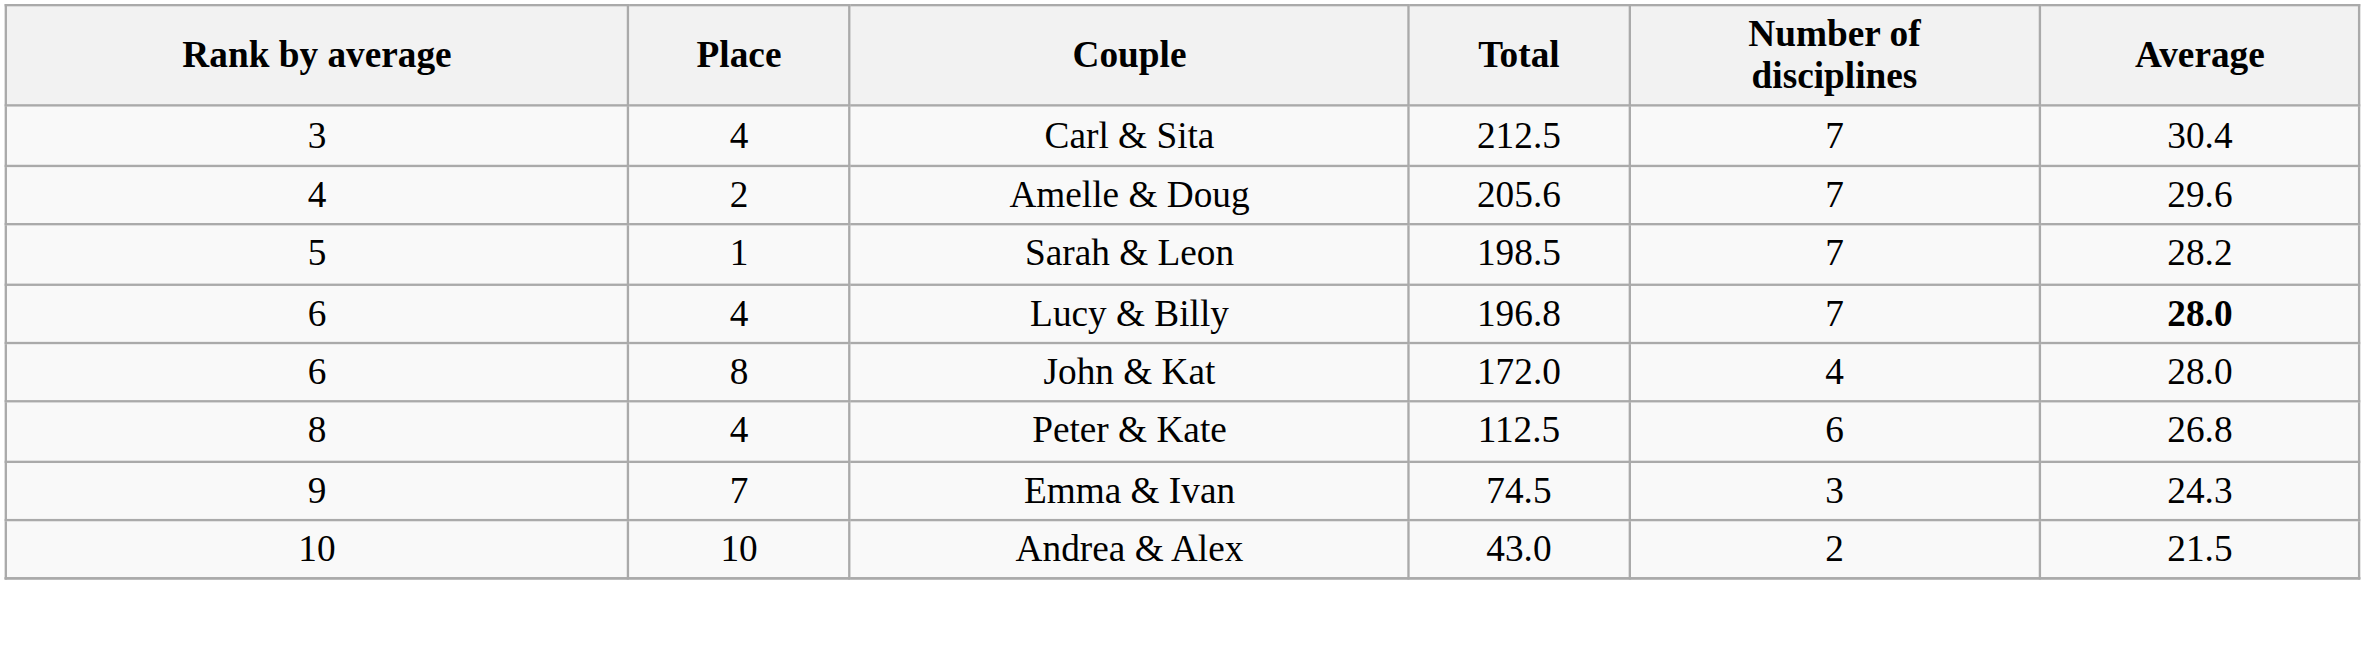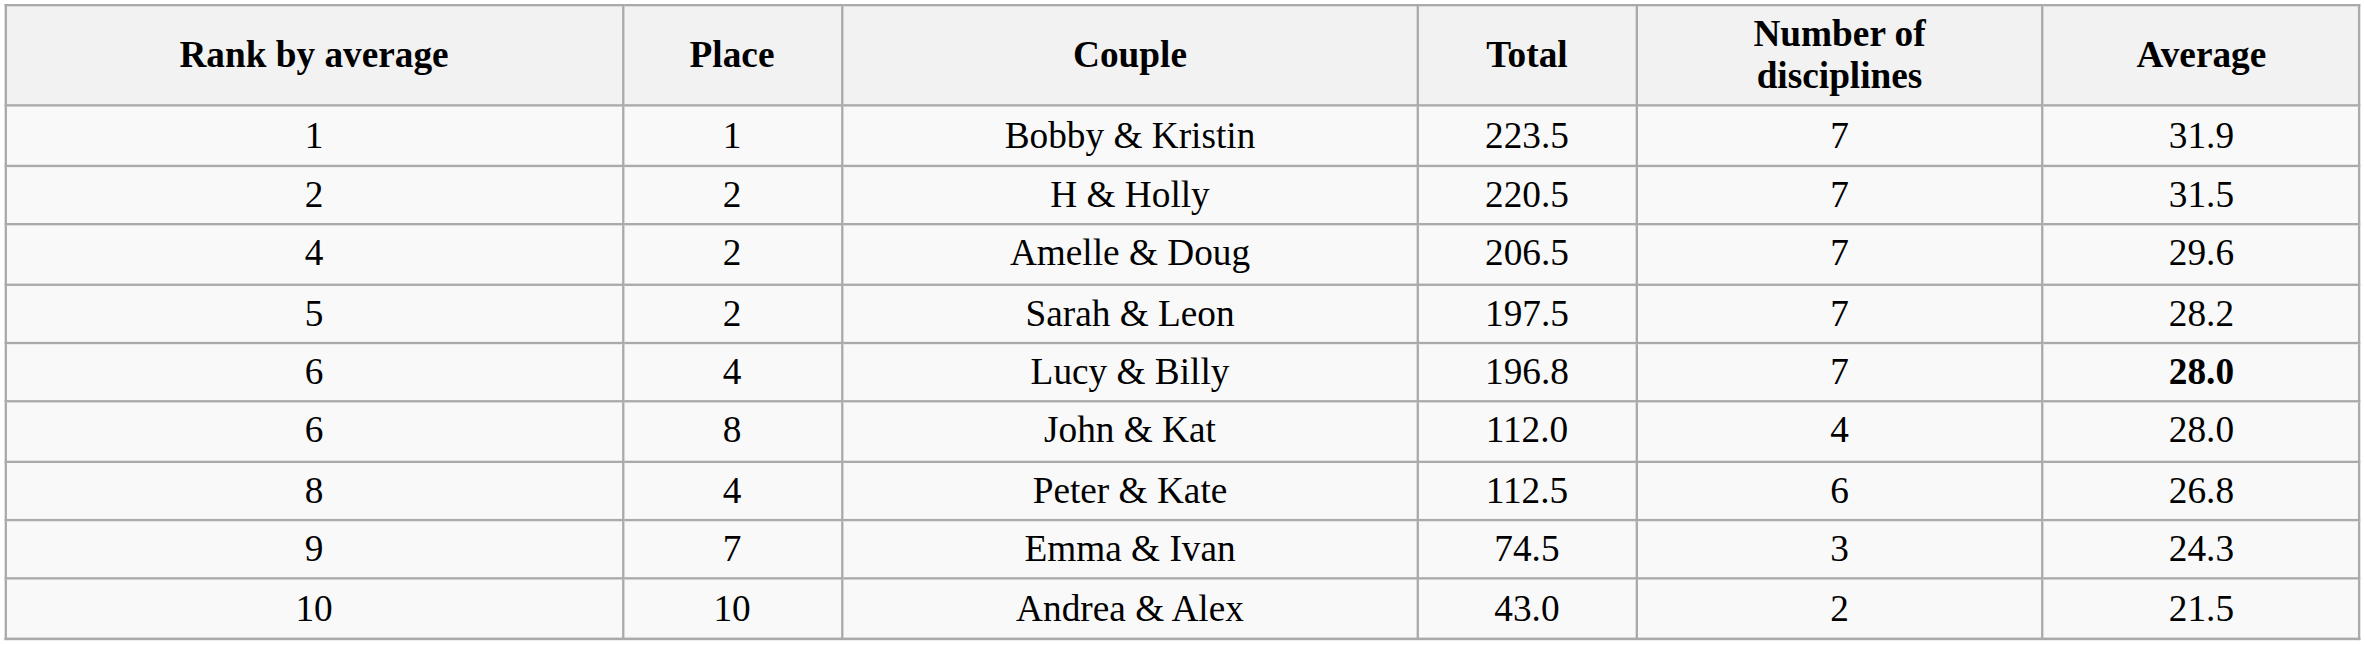+ row: 1 | 1 | Bobby & Kristin | 223.5 | 7 | 31.9
+ row: 2 | 2 | H & Holly | 220.5 | 7 | 31.5
- row: 3 | 4 | Carl & Sita | 212.5 | 7 | 30.4
Amelle & Doug | Total: 205.6 -> 206.5
Sarah & Leon | Place: 1 -> 2
Sarah & Leon | Total: 198.5 -> 197.5
John & Kat | Total: 172.0 -> 112.0
